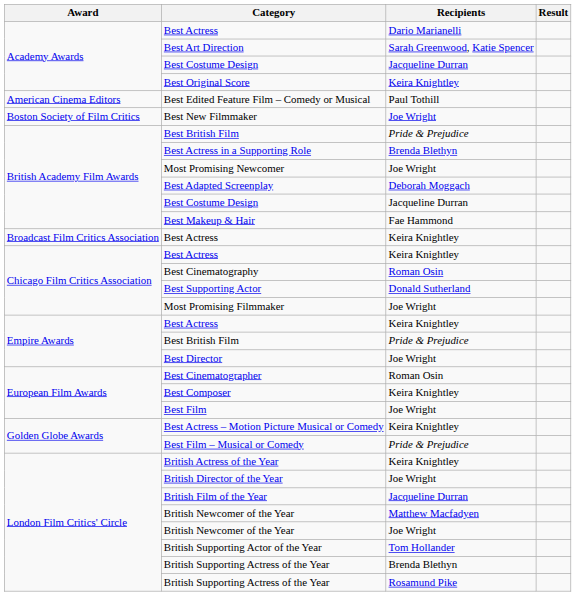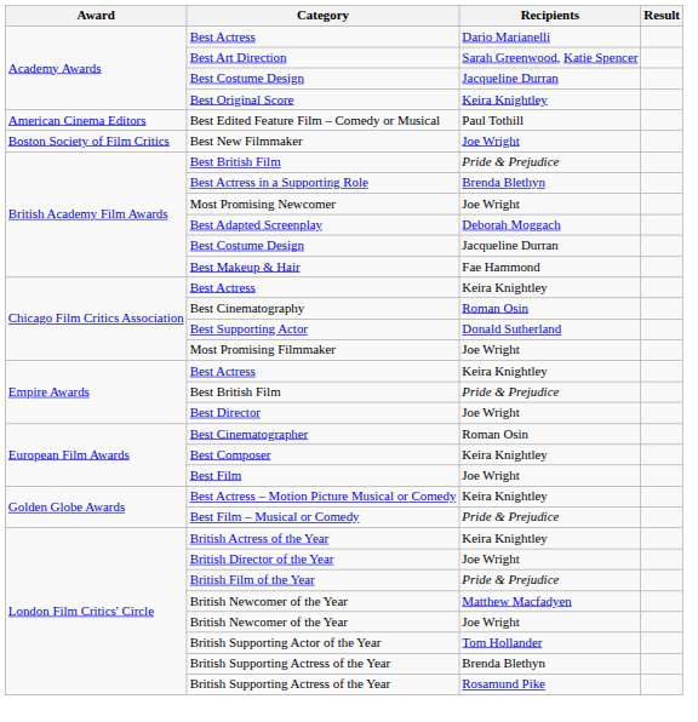- row: Broadcast Film Critics Association | Best Actress | Keira Knightley
British Film of the Year | Recipients: Jacqueline Durran -> Pride & Prejudice
